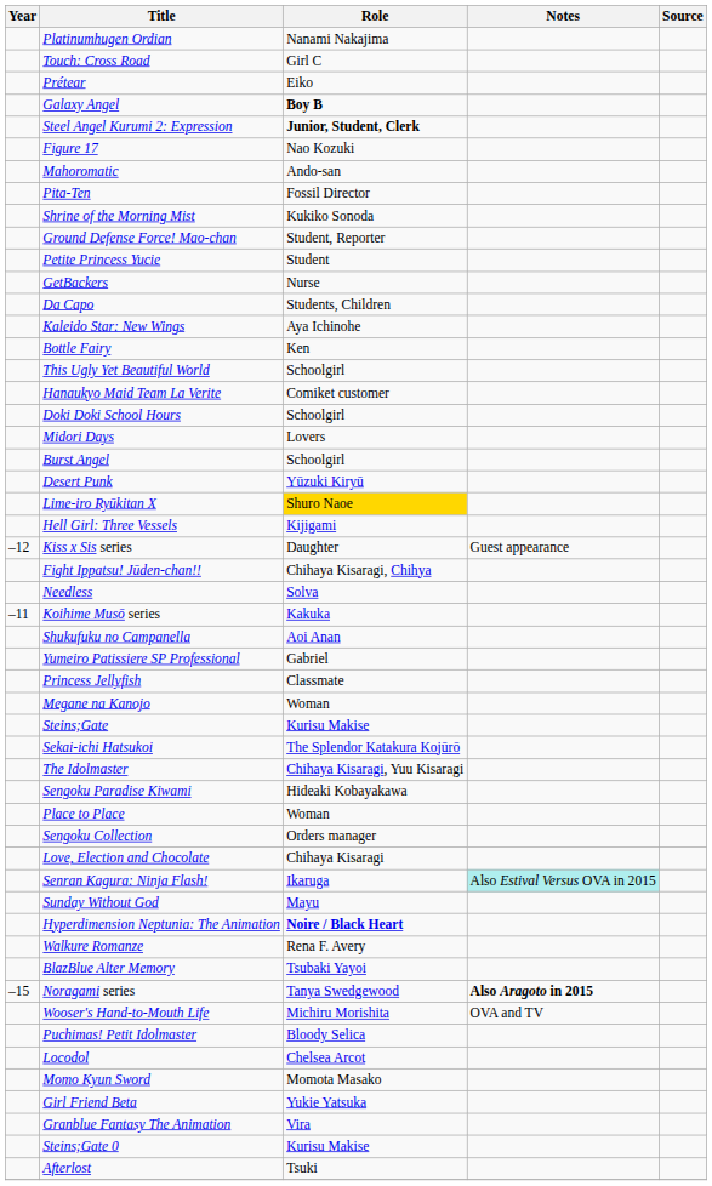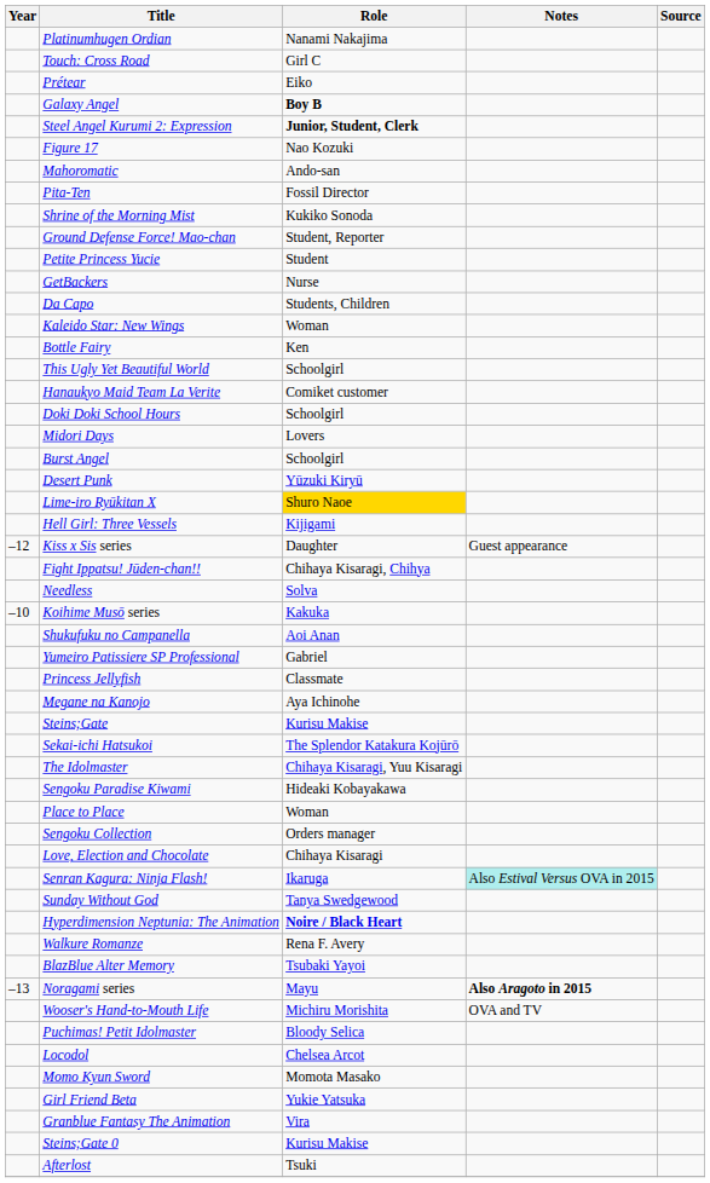Kaleido Star: New Wings | Role: Aya Ichinohe -> Woman
Koihime Musō series | Year: –11 -> –10
Megane na Kanojo | Role: Woman -> Aya Ichinohe
Sunday Without God | Role: Mayu -> Tanya Swedgewood
Noragami series | Year: –15 -> –13
Noragami series | Role: Tanya Swedgewood -> Mayu
